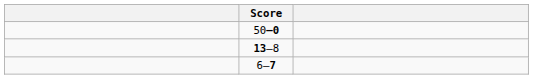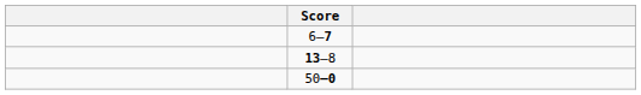rows swapped: 6–7 <-> 50–0
